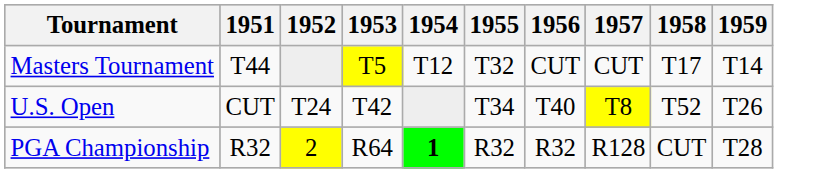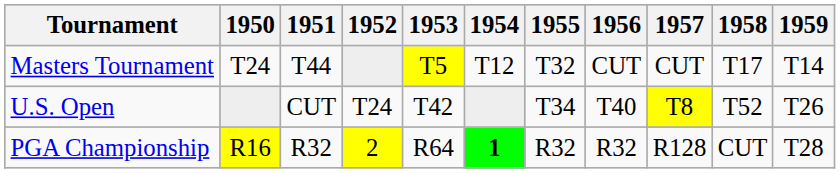+ column: 1950 | T24 | R16
